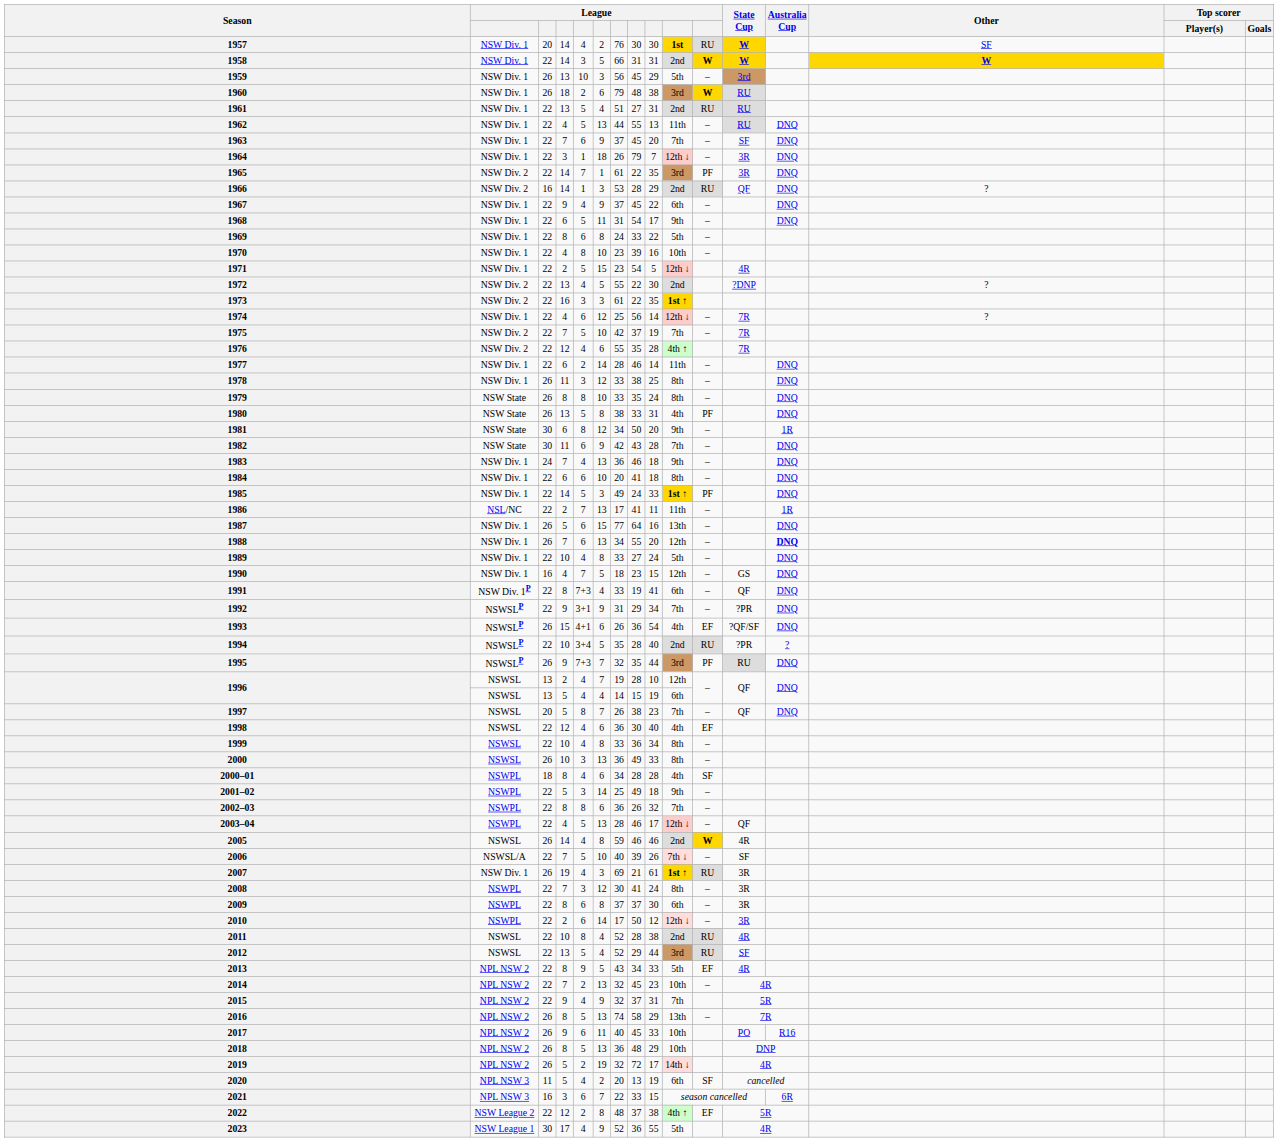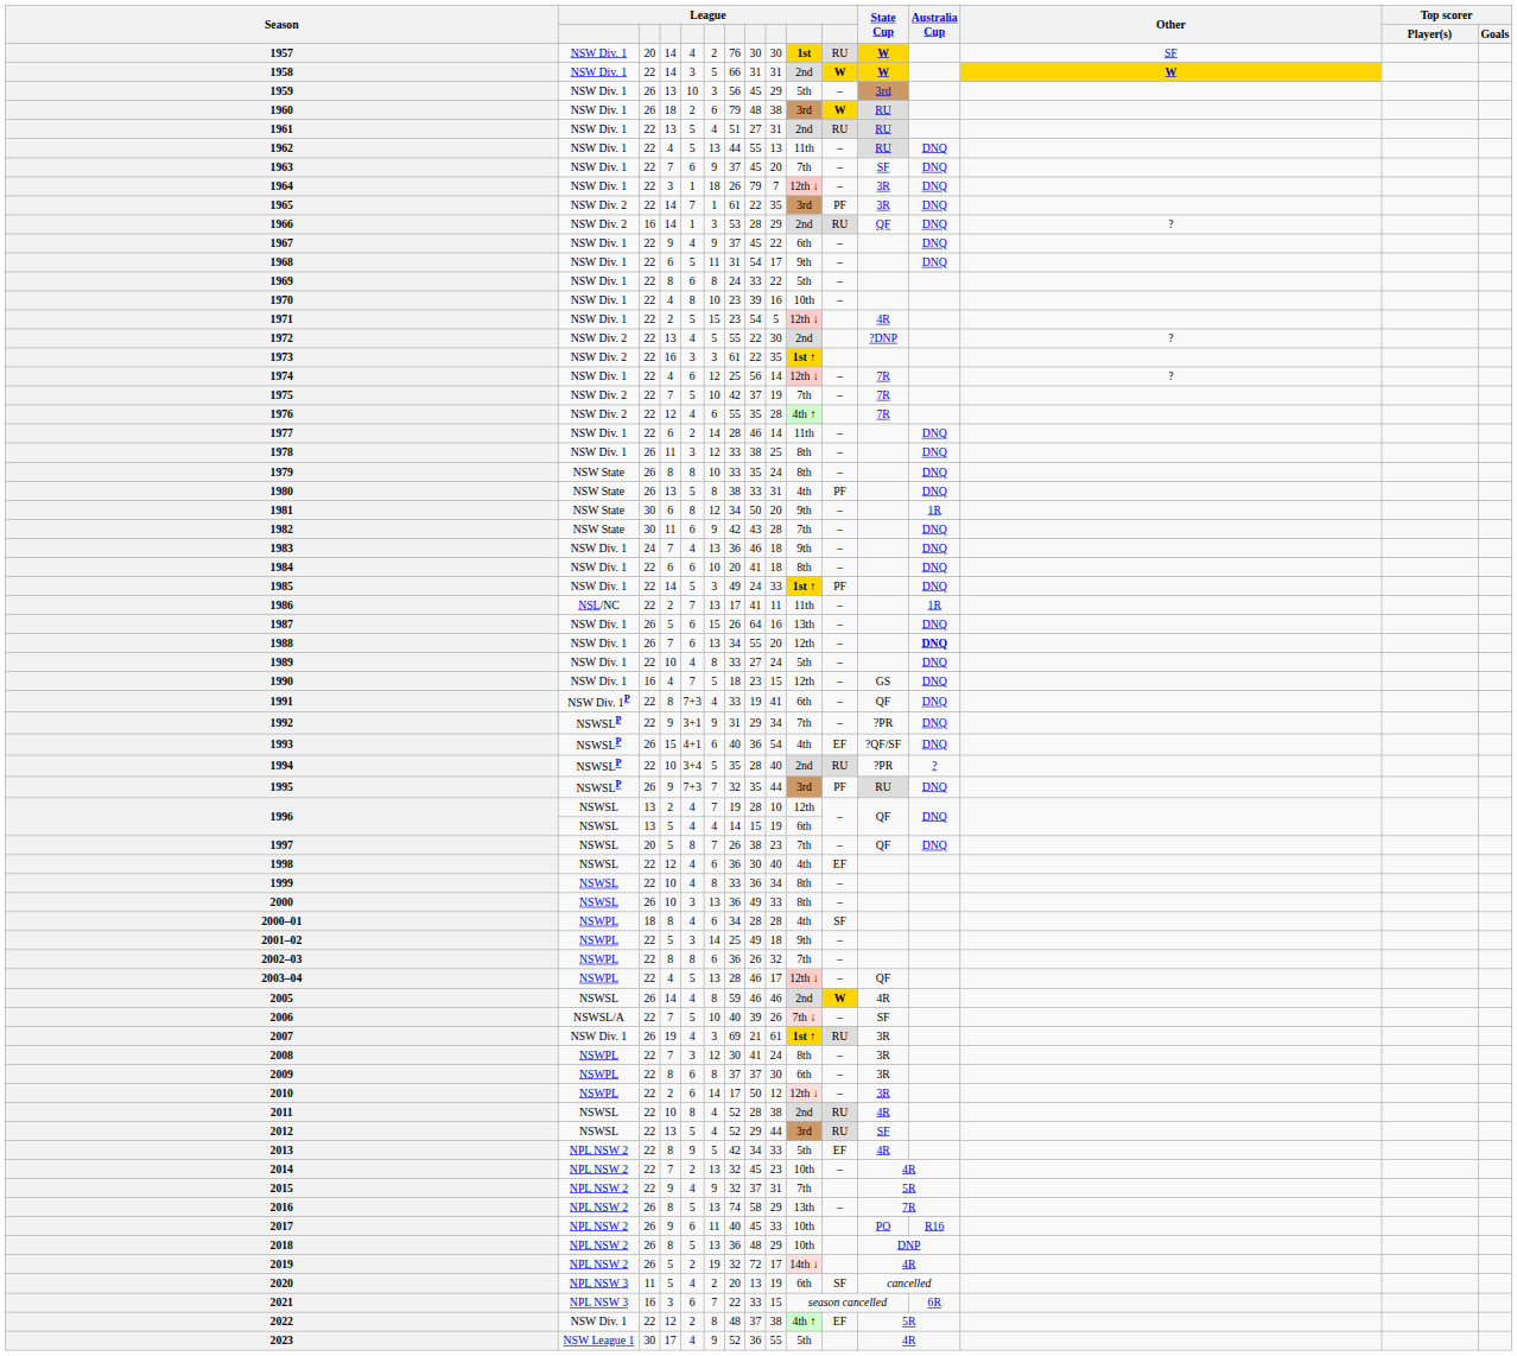1987 | column 7: 77 -> 26
1993 | column 7: 26 -> 40
2013 | column 7: 43 -> 42
2022 | column 2: NSW League 2 -> NSW Div. 1
